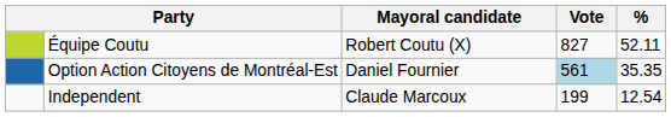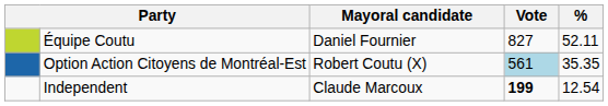Équipe Coutu | Mayoral candidate: Robert Coutu (X) -> Daniel Fournier
Option Action Citoyens de Montréal-Est | Mayoral candidate: Daniel Fournier -> Robert Coutu (X)
Independent | Vote: normal -> bold
